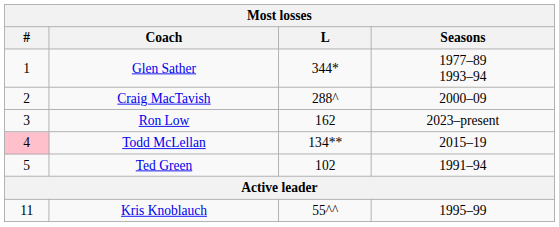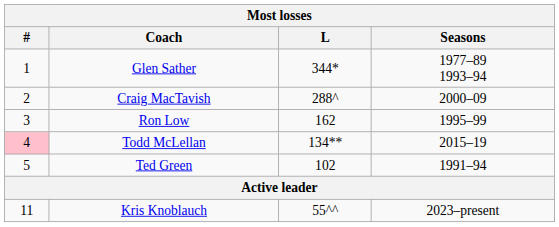Ron Low | Seasons: 2023–present -> 1995–99
Kris Knoblauch | Seasons: 1995–99 -> 2023–present
